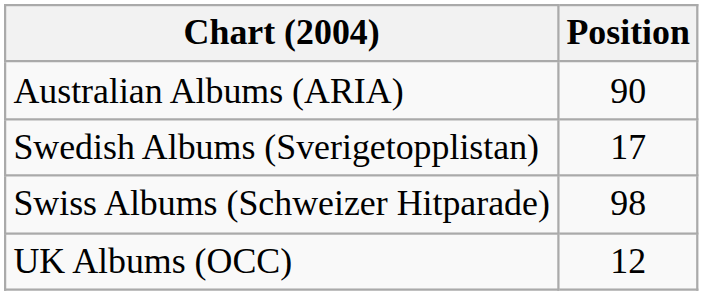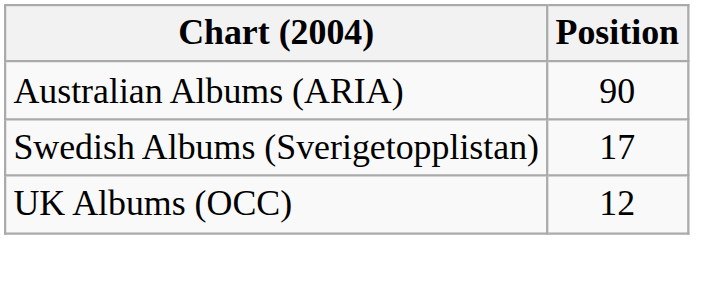- row: Swiss Albums (Schweizer Hitparade) | 98
